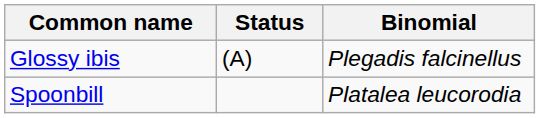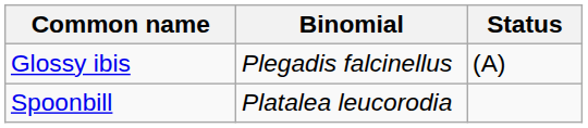columns swapped: Binomial <-> Status
